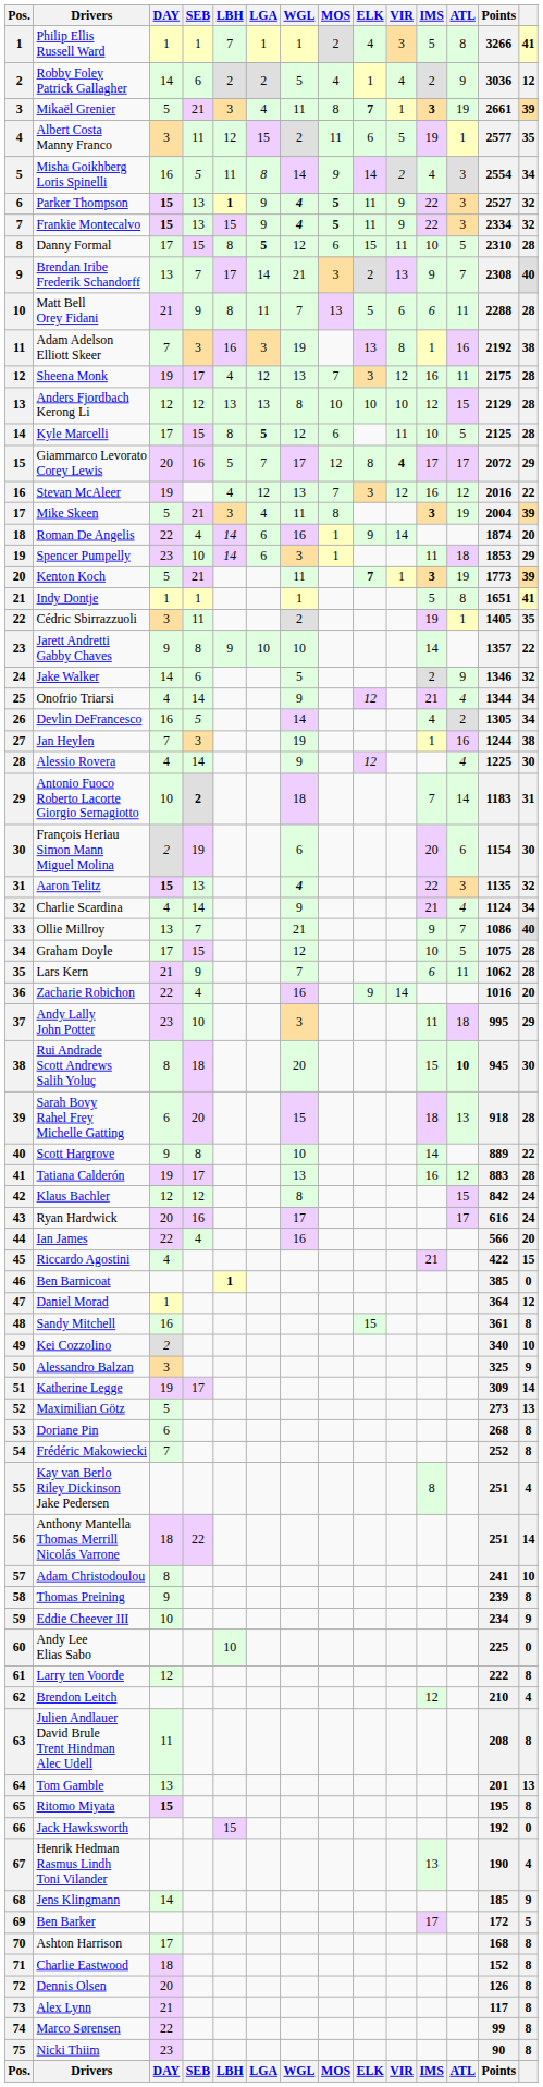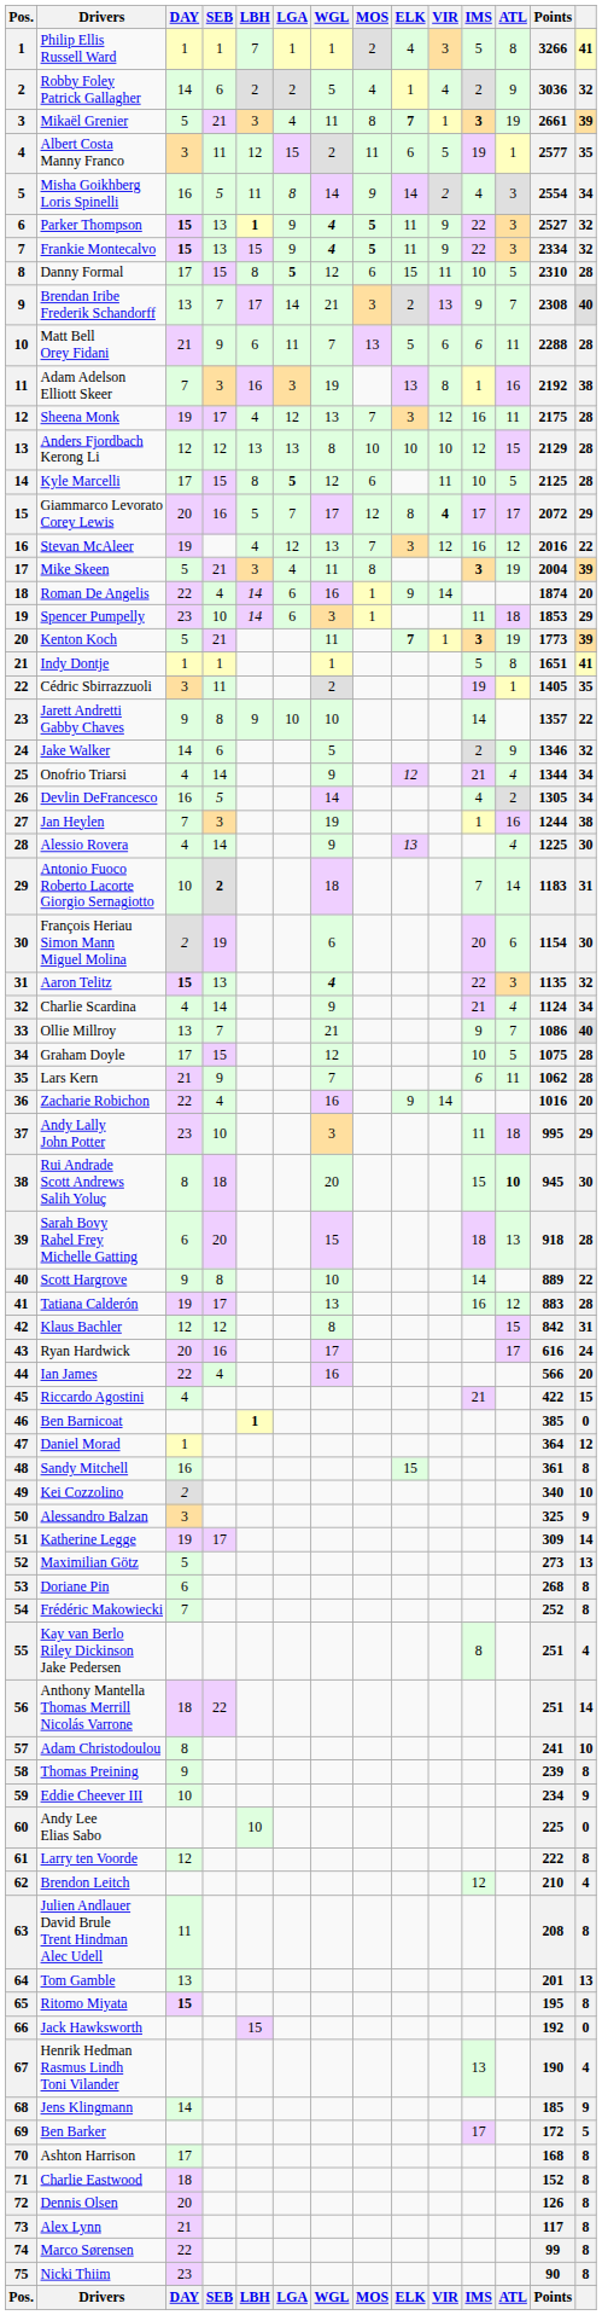Robby Foley Patrick Gallagher | column 14: 12 -> 32
Matt Bell Orey Fidani | LBH: 8 -> 6
Alessio Rovera | ELK: 12 -> 13
Klaus Bachler | column 14: 24 -> 31
